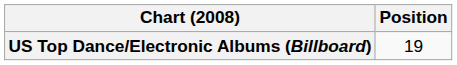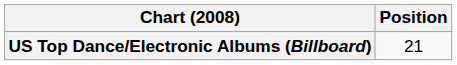US Top Dance/Electronic Albums (Billboard) | Position: 19 -> 21
